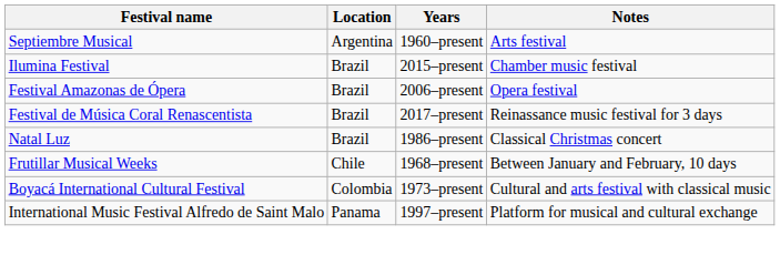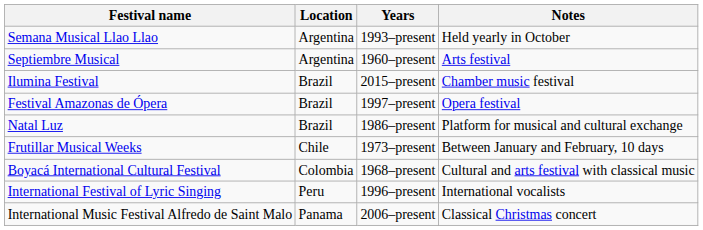+ row: Semana Musical Llao Llao | Argentina | 1993–present | Held yearly in October
Festival Amazonas de Ópera | Years: 2006–present -> 1997–present
- row: Festival de Música Coral Renascentista | Brazil | 2017–present | Reinassance music festival for 3 days
Natal Luz | Notes: Classical Christmas concert -> Platform for musical and cultural exchange
Frutillar Musical Weeks | Years: 1968–present -> 1973–present
Boyacá International Cultural Festival | Years: 1973–present -> 1968–present
+ row: International Festival of Lyric Singing | Peru | 1996–present | International vocalists
International Music Festival Alfredo de Saint Malo | Years: 1997–present -> 2006–present
International Music Festival Alfredo de Saint Malo | Notes: Platform for musical and cultural exchange -> Classical Christmas concert
